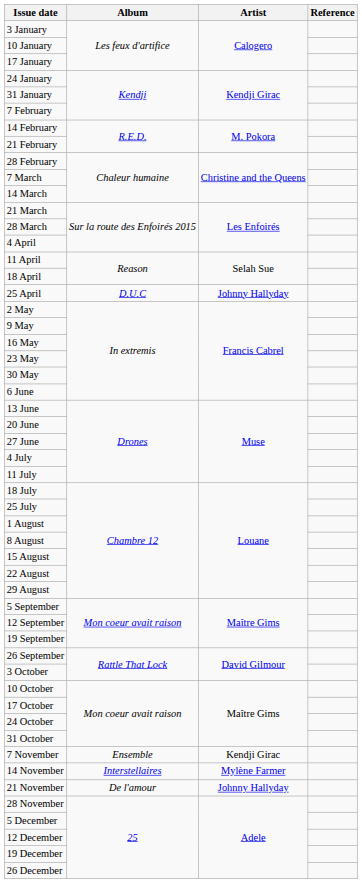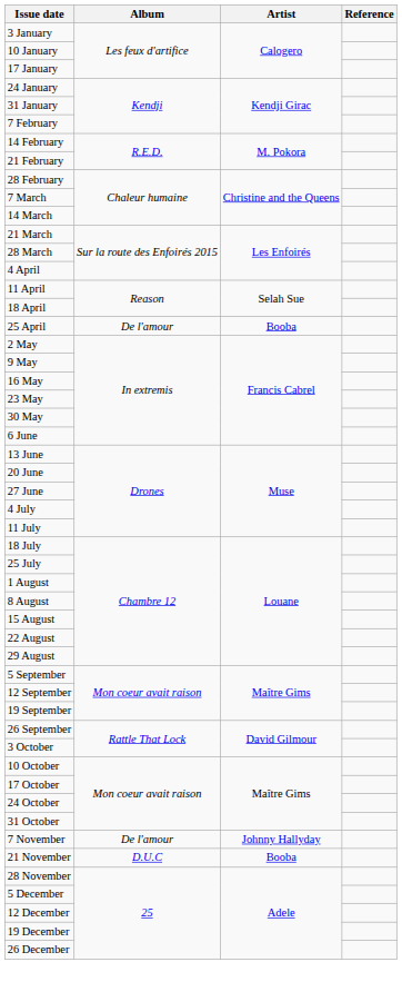25 April | Album: D.U.C -> De l'amour
25 April | Artist: Johnny Hallyday -> Booba
7 November | Album: Ensemble -> De l'amour
7 November | Artist: Kendji Girac -> Johnny Hallyday
- row: 14 November | Interstellaires | Mylène Farmer
21 November | Album: De l'amour -> D.U.C
21 November | Artist: Johnny Hallyday -> Booba
